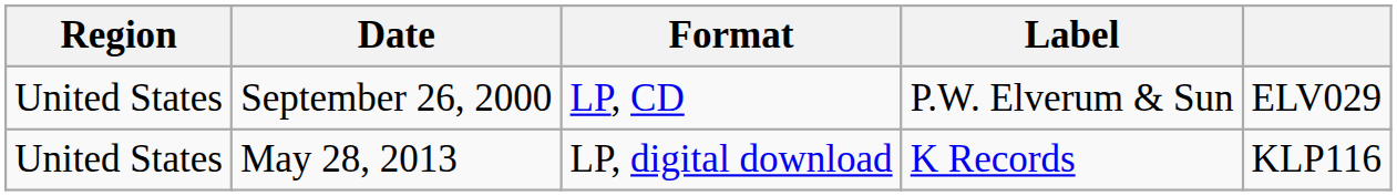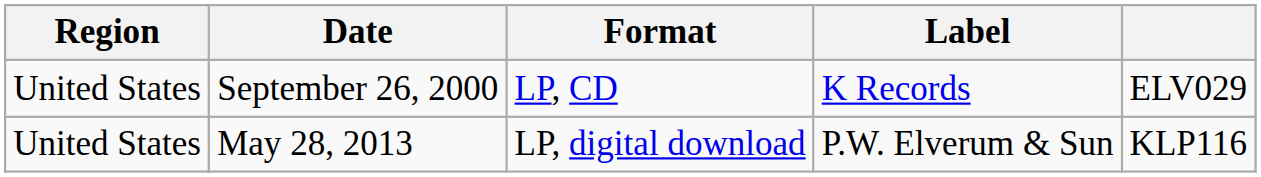September 26, 2000 | Label: P.W. Elverum & Sun -> K Records
May 28, 2013 | Label: K Records -> P.W. Elverum & Sun
